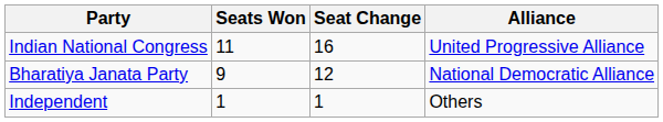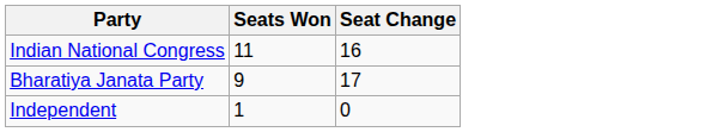- column: Alliance | United Progressive Alliance | National Democratic Alliance | Others
Bharatiya Janata Party | Seat Change: 12 -> 17
Independent | Seat Change: 1 -> 0
